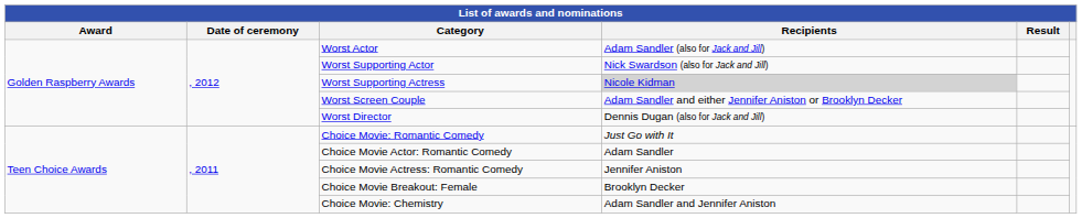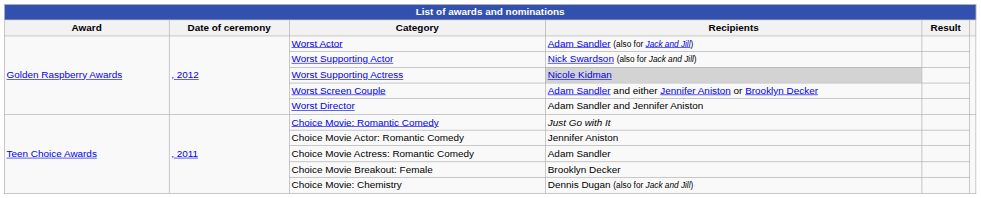Worst Director | Recipients: Dennis Dugan (also for Jack and Jill) -> Adam Sandler and Jennifer Aniston
Choice Movie Actor: Romantic Comedy | Recipients: Adam Sandler -> Jennifer Aniston
Choice Movie Actress: Romantic Comedy | Recipients: Jennifer Aniston -> Adam Sandler
Choice Movie: Chemistry | Recipients: Adam Sandler and Jennifer Aniston -> Dennis Dugan (also for Jack and Jill)
